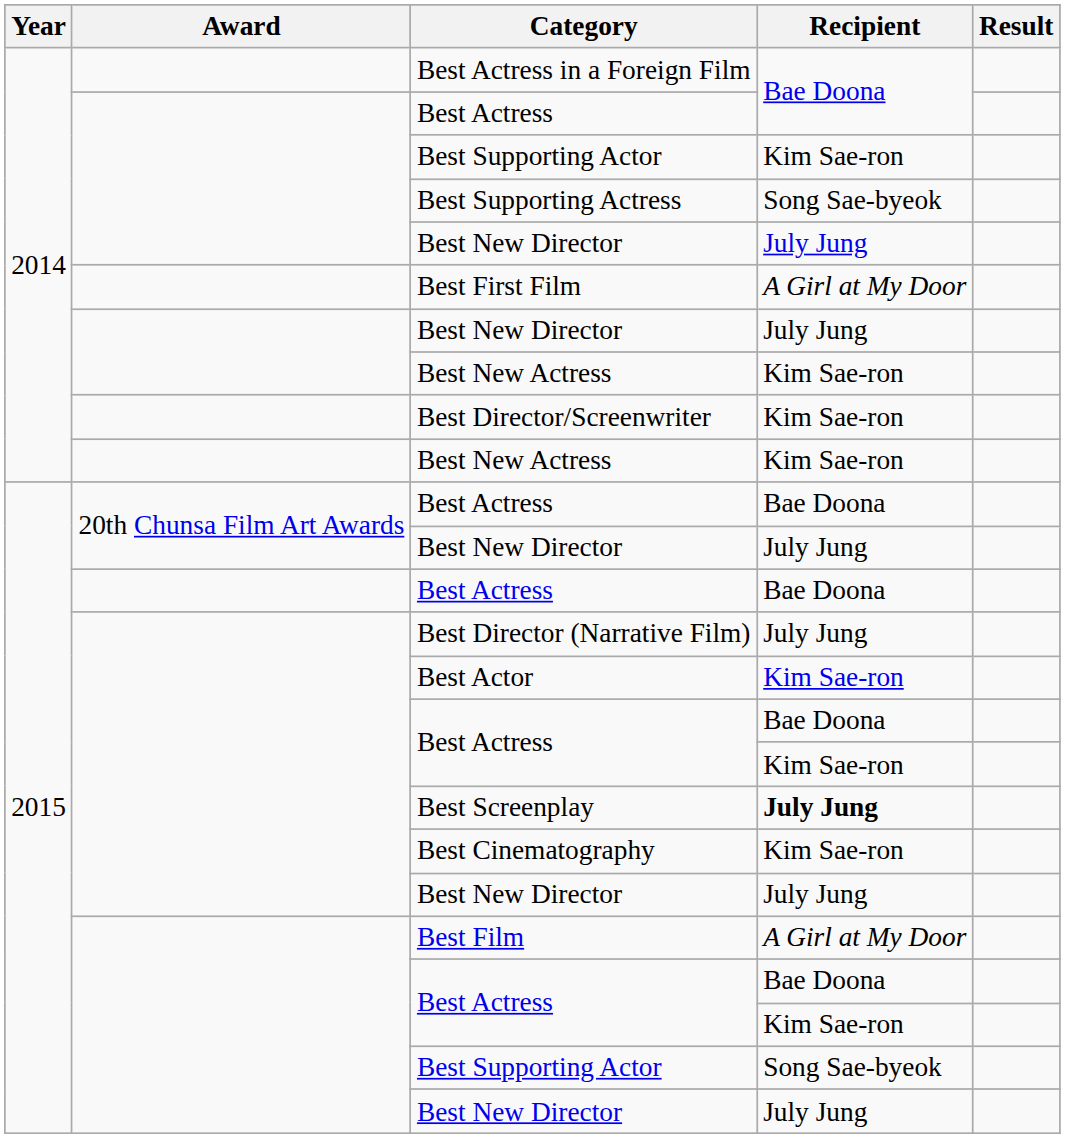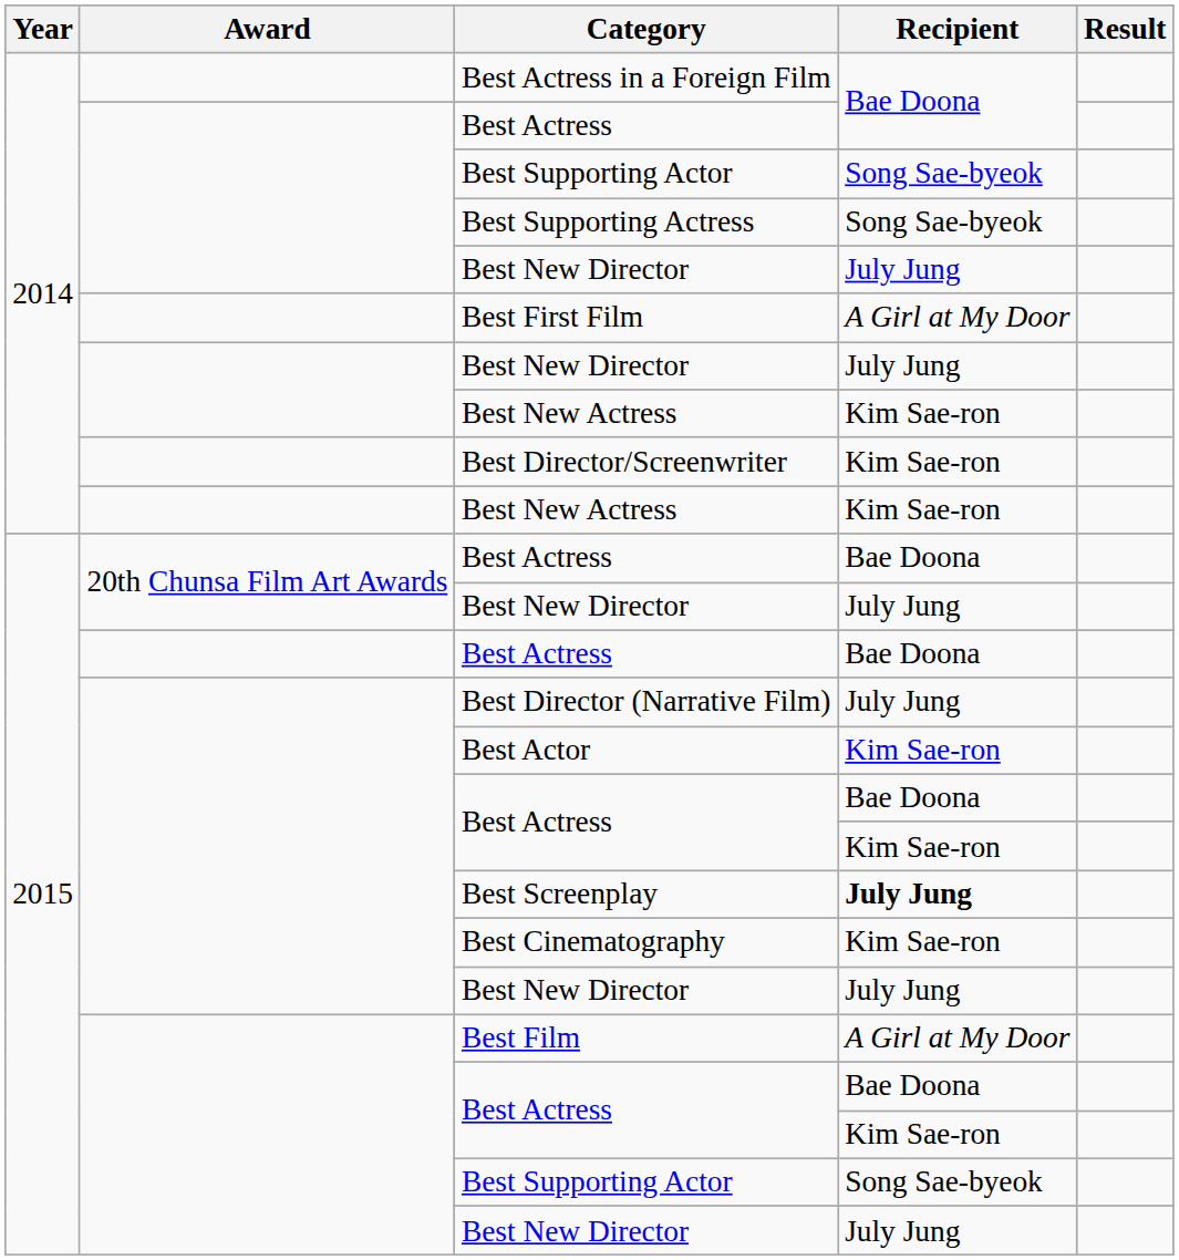2014 / Best Supporting Actor | Recipient: Kim Sae-ron -> Song Sae-byeok
